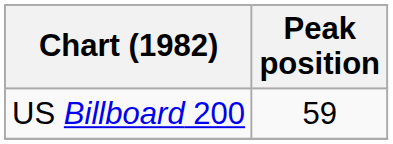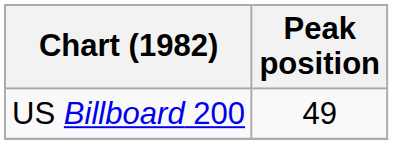US Billboard 200 | Peak position: 59 -> 49
